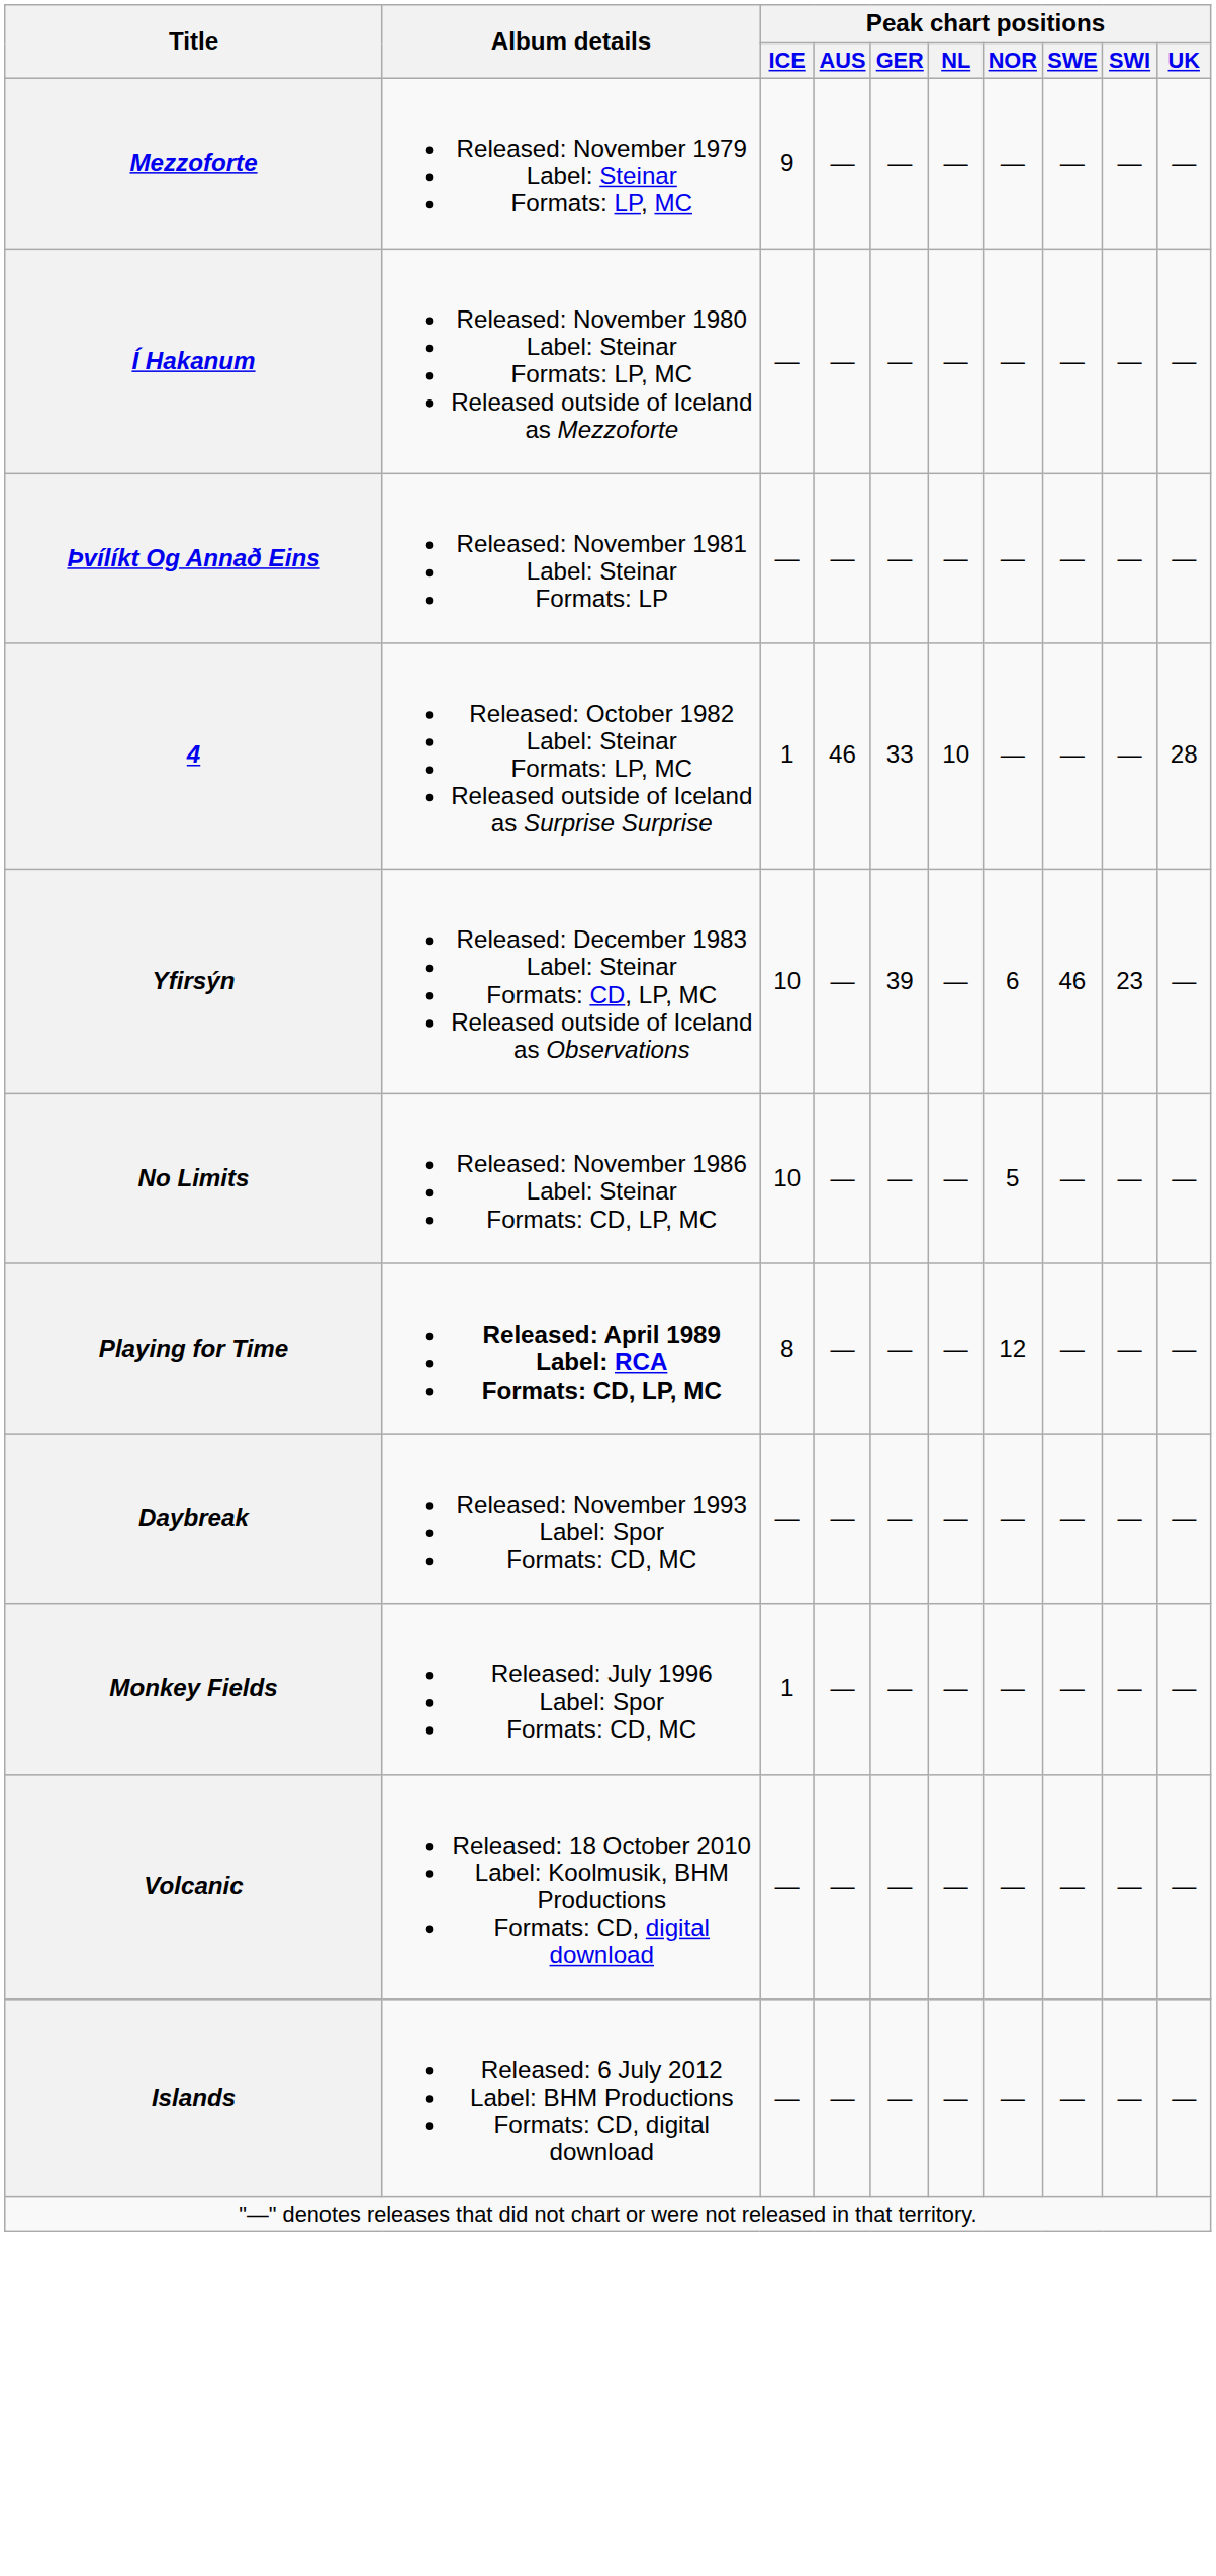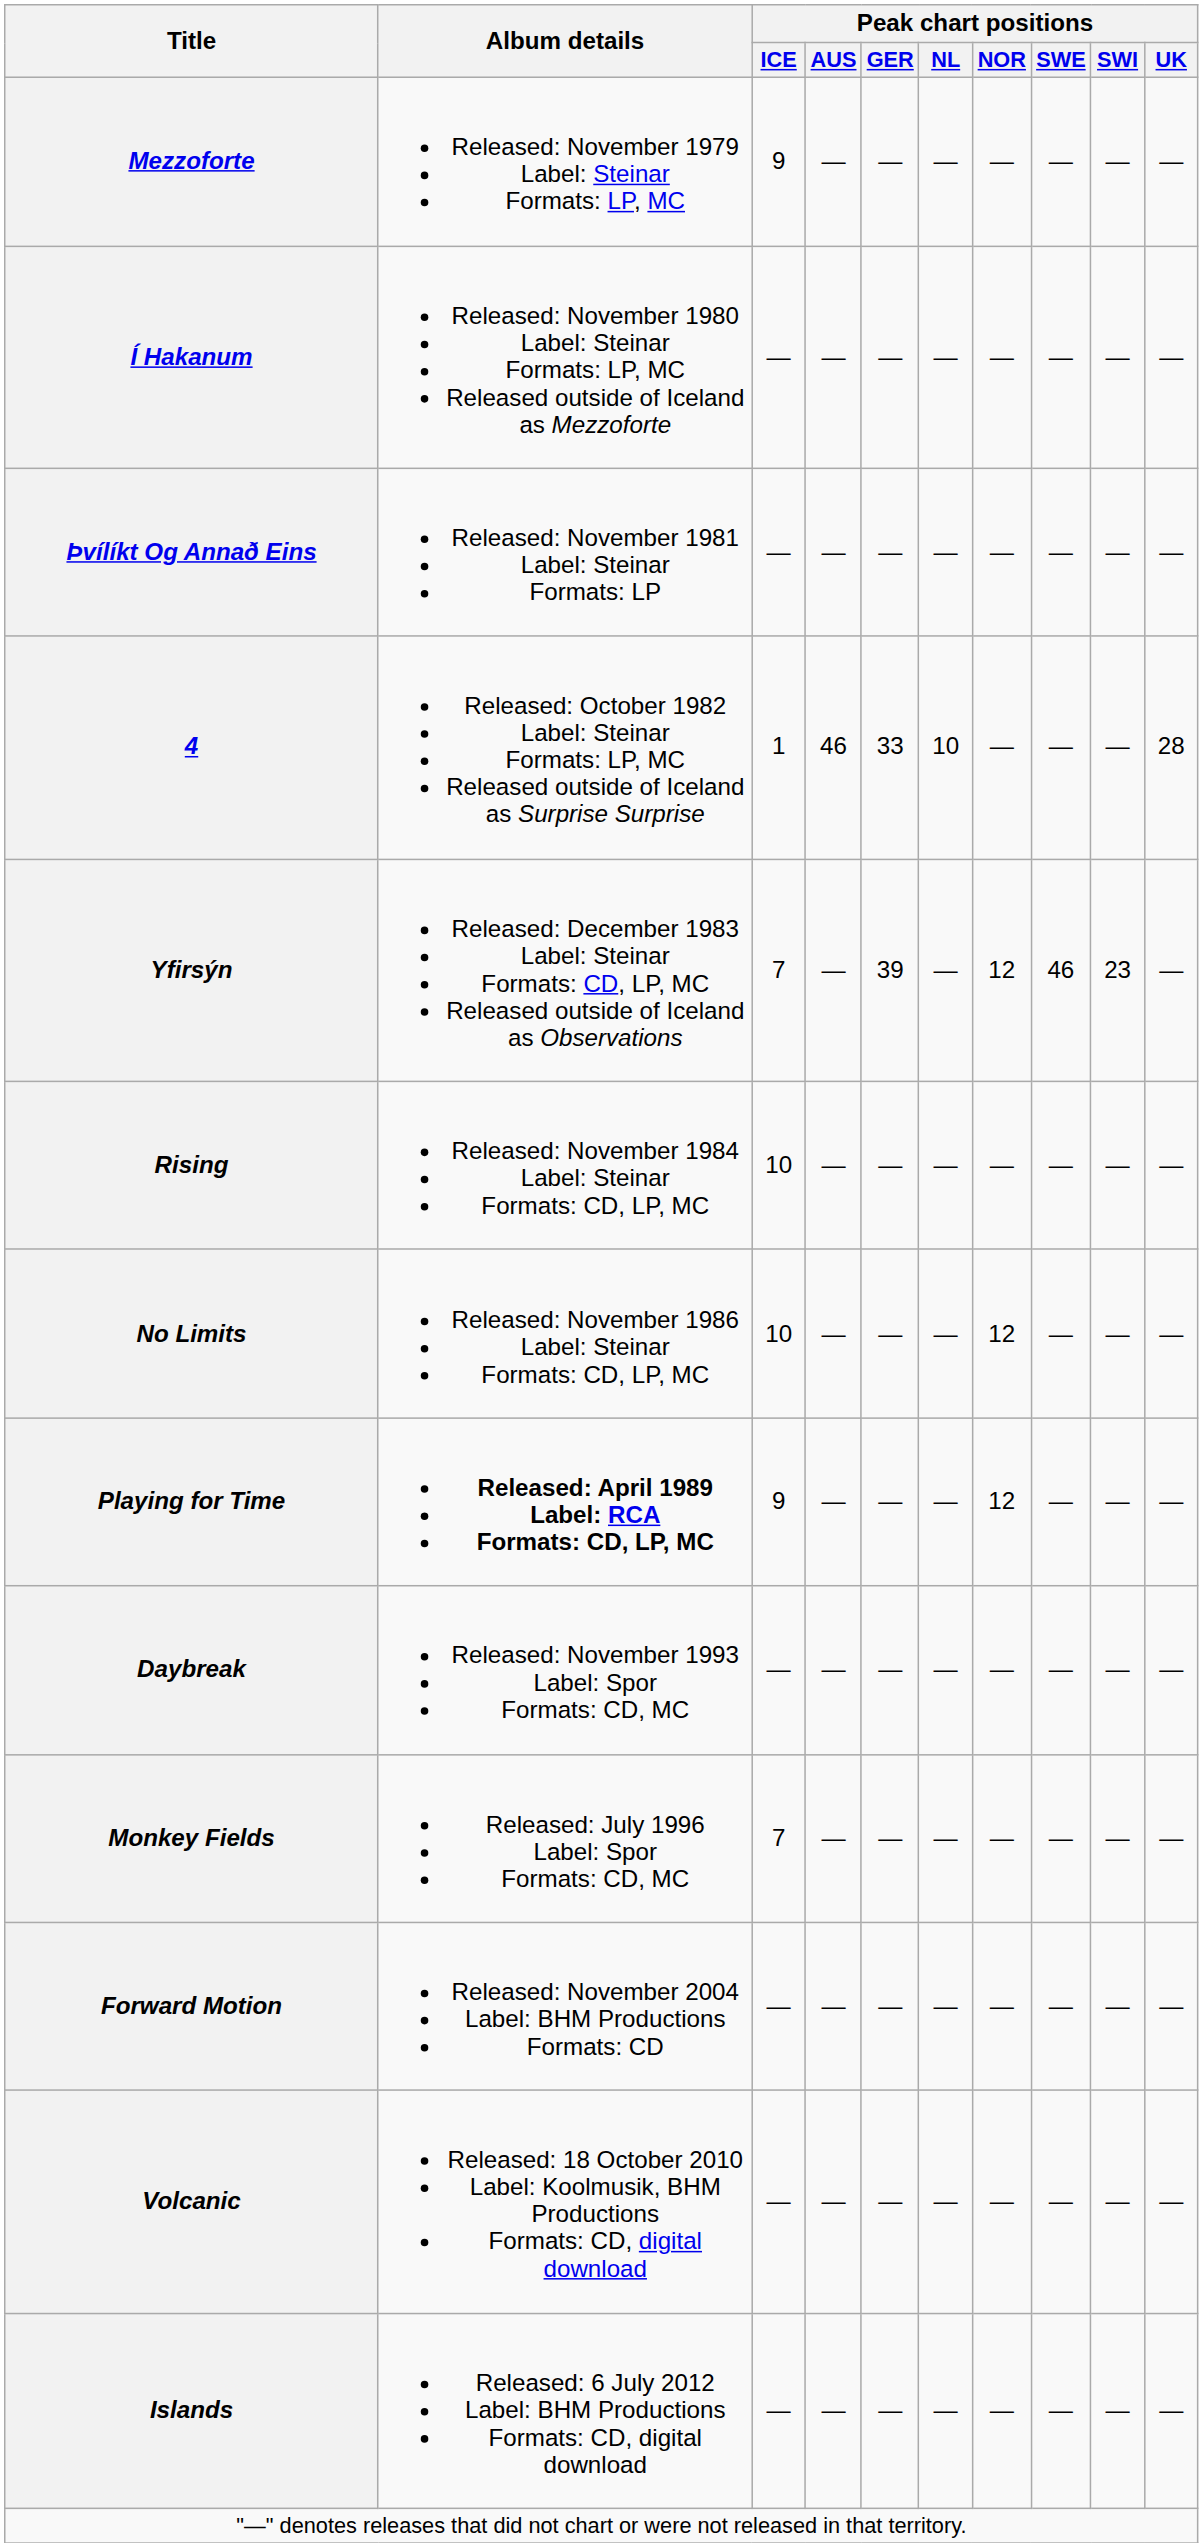Yfirsýn | Peak chart positions / ICE: 10 -> 7
Yfirsýn | Peak chart positions / NOR: 6 -> 12
+ row: Rising | Released: November 1984 Label: Steinar Formats: CD, LP, MC | 10 | — | — | — | — | — | — | —
No Limits | Peak chart positions / NOR: 5 -> 12
Playing for Time | Peak chart positions / ICE: 8 -> 9
Monkey Fields | Peak chart positions / ICE: 1 -> 7
+ row: Forward Motion | Released: November 2004 Label: BHM Productions Formats: CD | — | — | — | — | — | — | — | —
